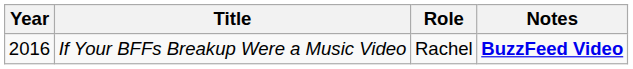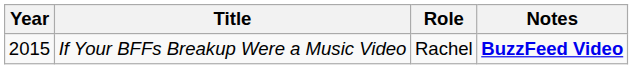If Your BFFs Breakup Were a Music Video | Year: 2016 -> 2015
